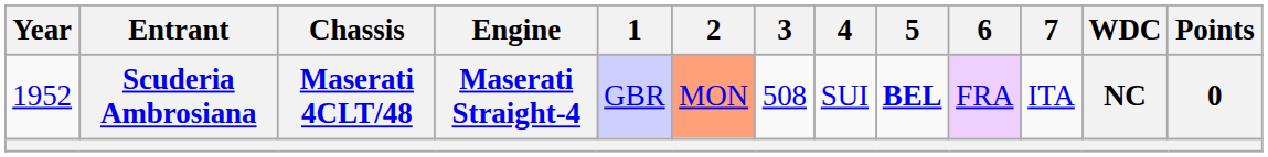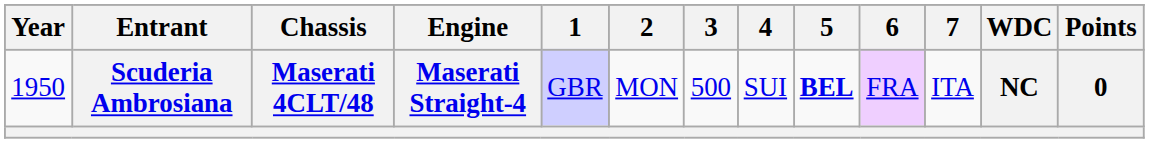Scuderia Ambrosiana | Year: 1952 -> 1950
Scuderia Ambrosiana | 2: lightsalmon background -> no background
Scuderia Ambrosiana | 3: 508 -> 500
